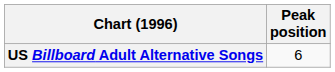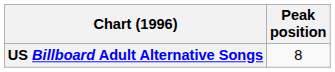US Billboard Adult Alternative Songs | Peak position: 6 -> 8
